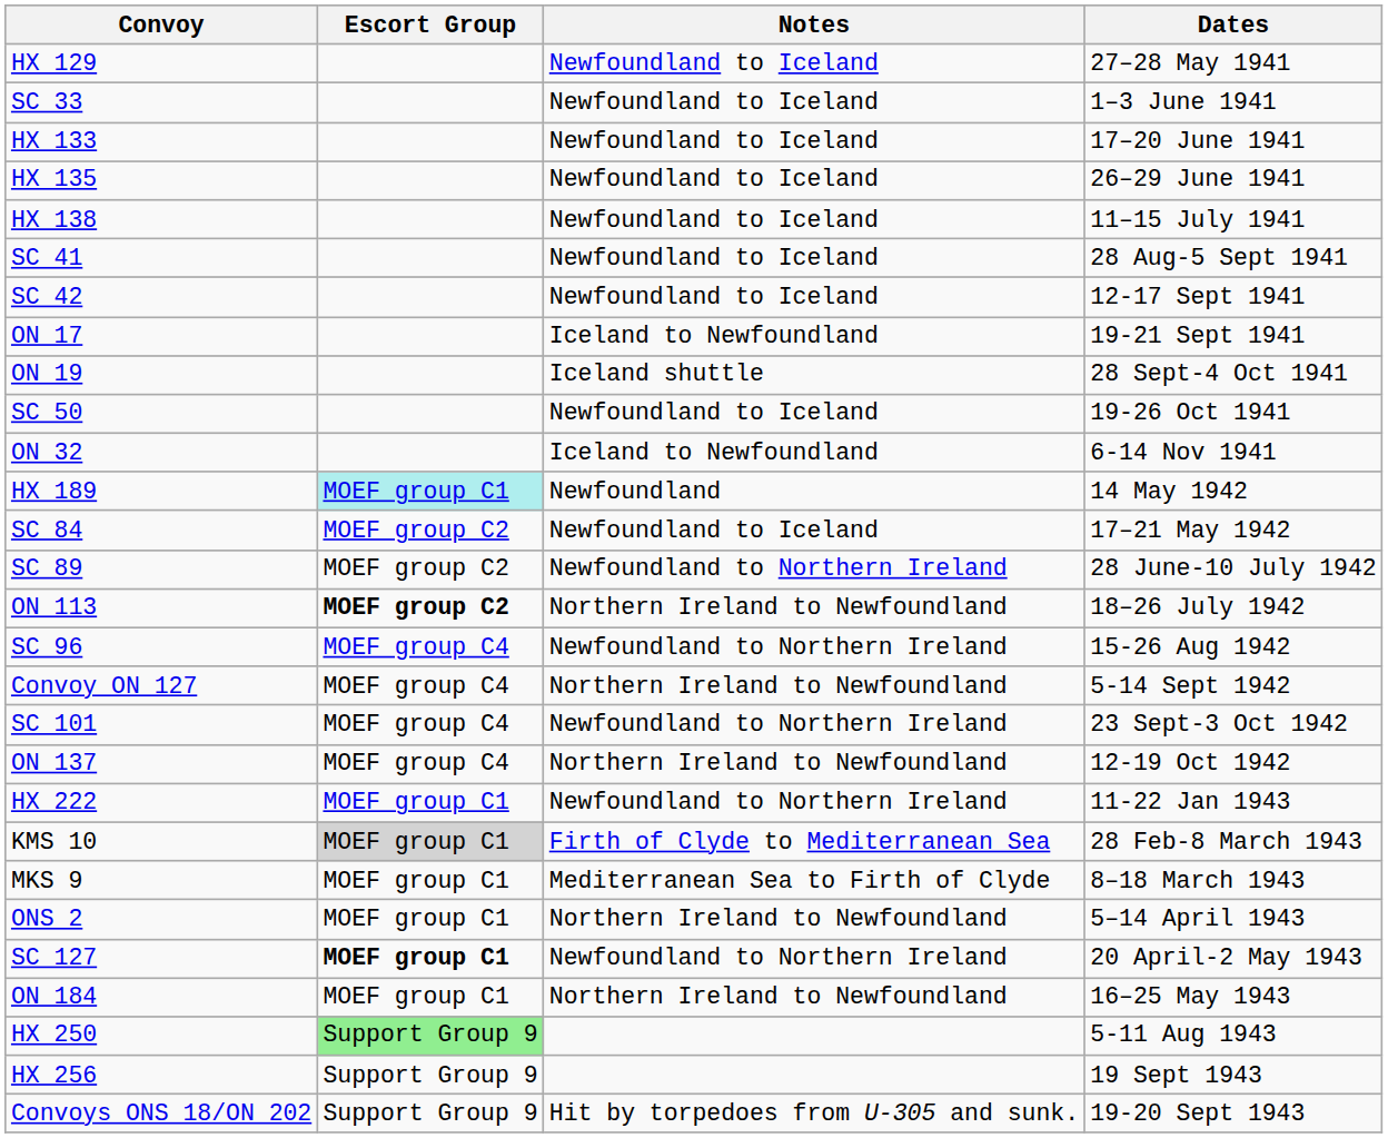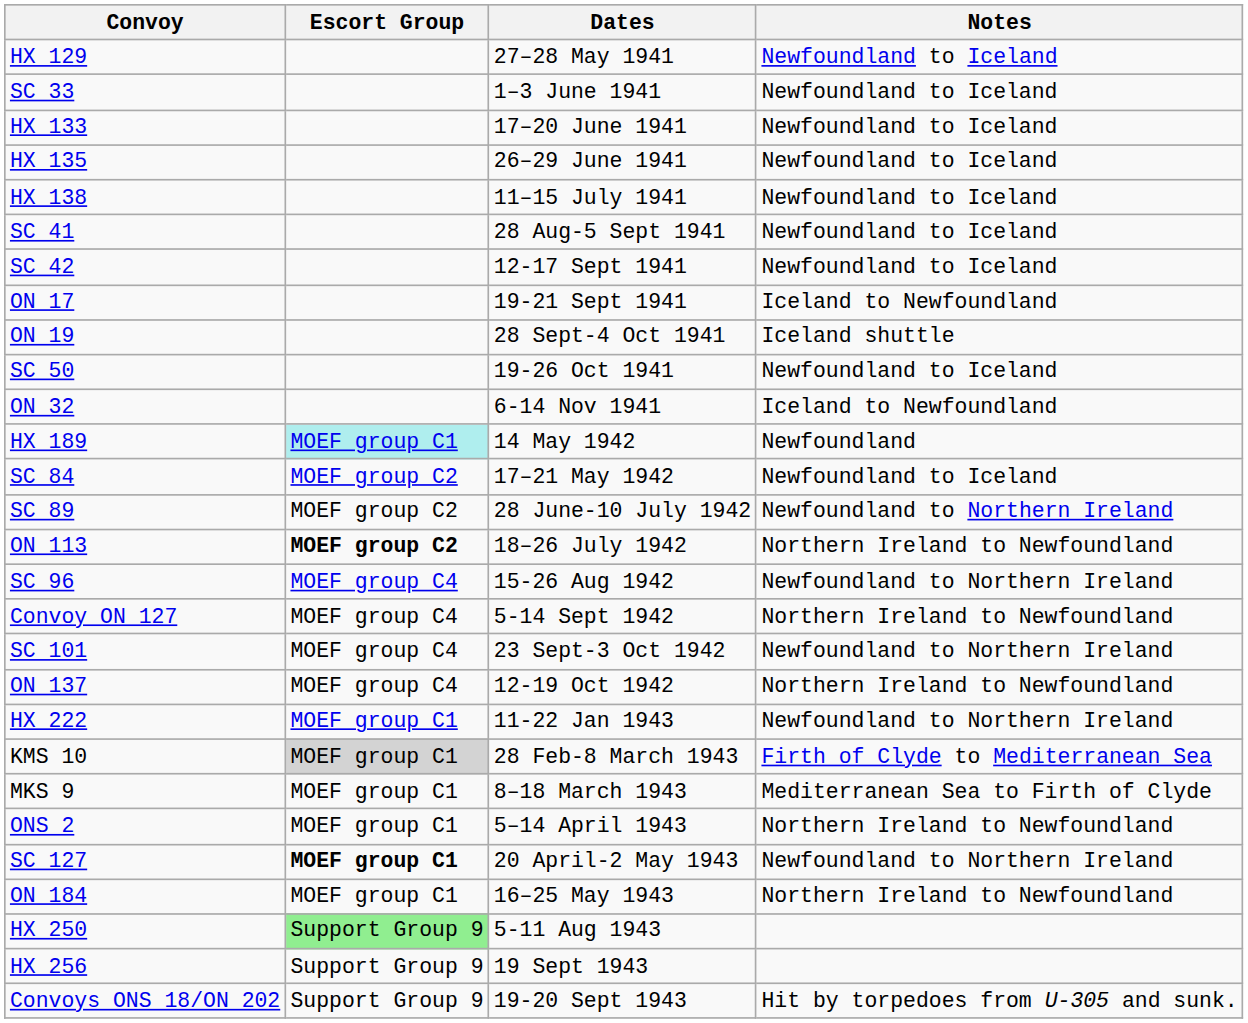columns swapped: Dates <-> Notes
